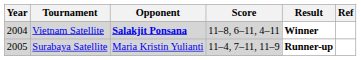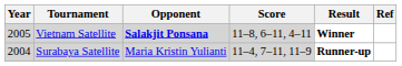Vietnam Satellite | Year: 2004 -> 2005
Surabaya Satellite | Year: 2005 -> 2004
